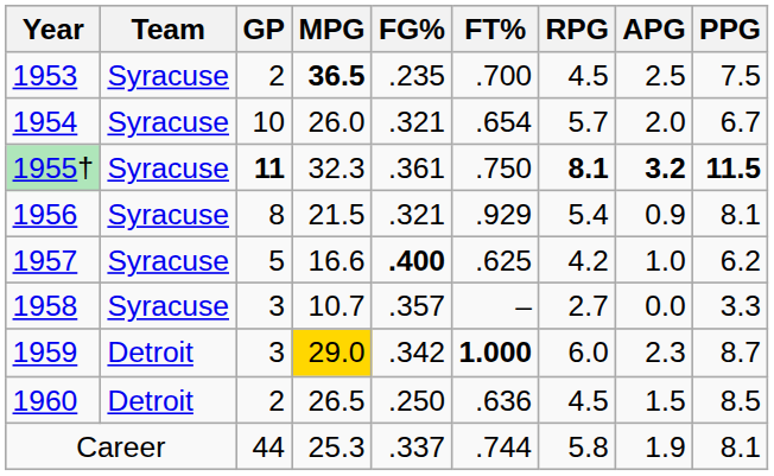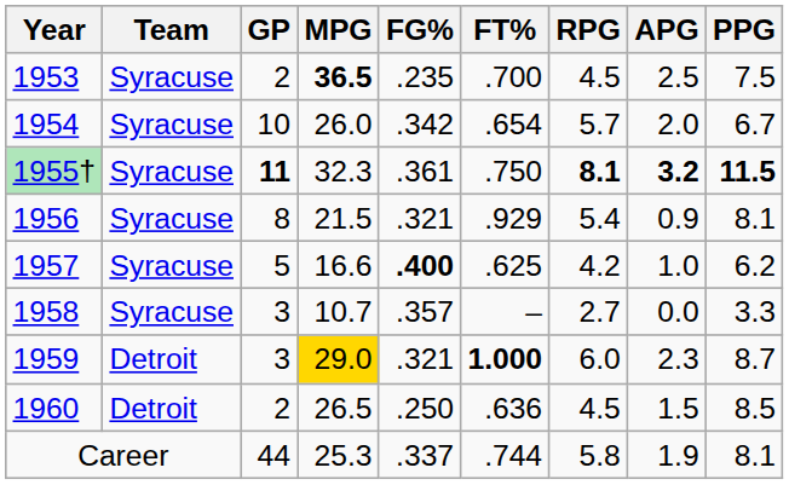1954 | FG%: .321 -> .342
1959 | FG%: .342 -> .321
